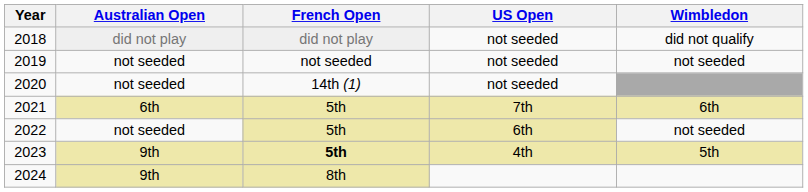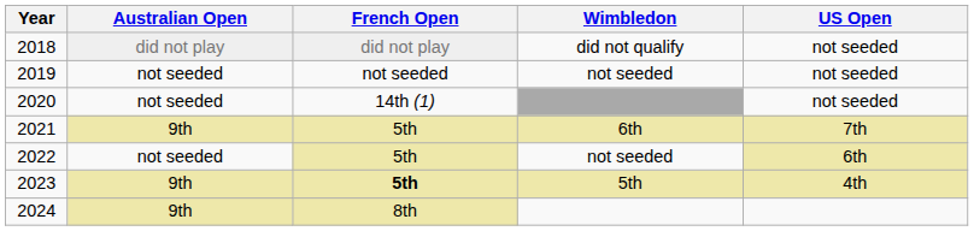columns swapped: Wimbledon <-> US Open
2021 | Australian Open: 6th -> 9th
